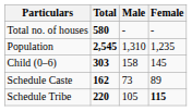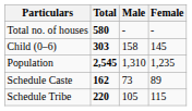rows swapped: Population <-> Child (0–6)
Schedule Tribe | Female: bold -> normal
